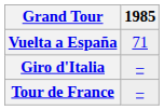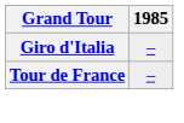- row: Vuelta a España | 71
